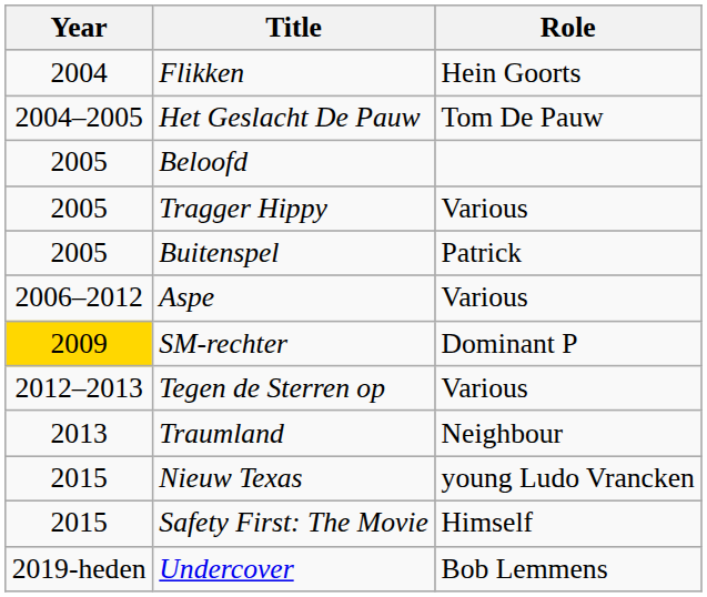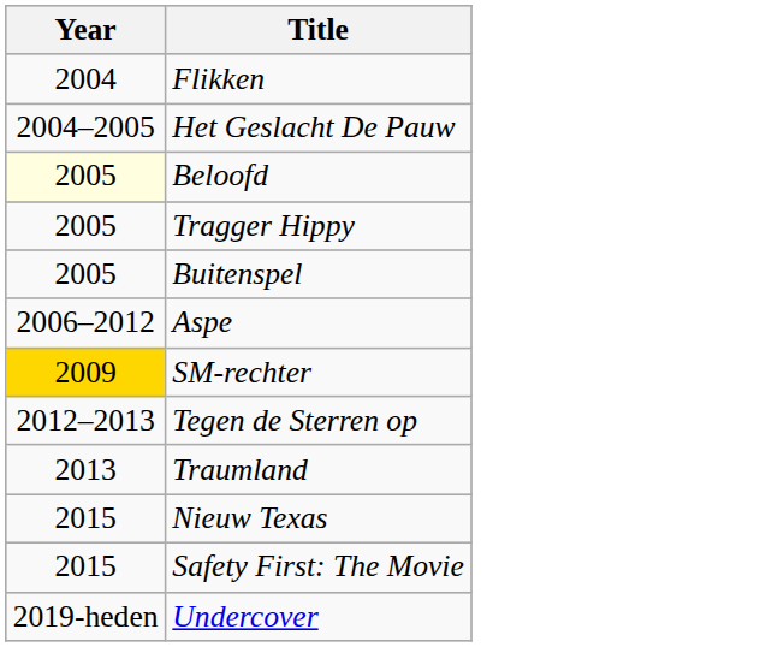- column: Role | Hein Goorts | Tom De Pauw | Various | Patrick | Various | Dominant P | Various | Neighbour | young Ludo Vrancken | Himself | Bob Lemmens
Beloofd | Year: no background -> lightyellow background
